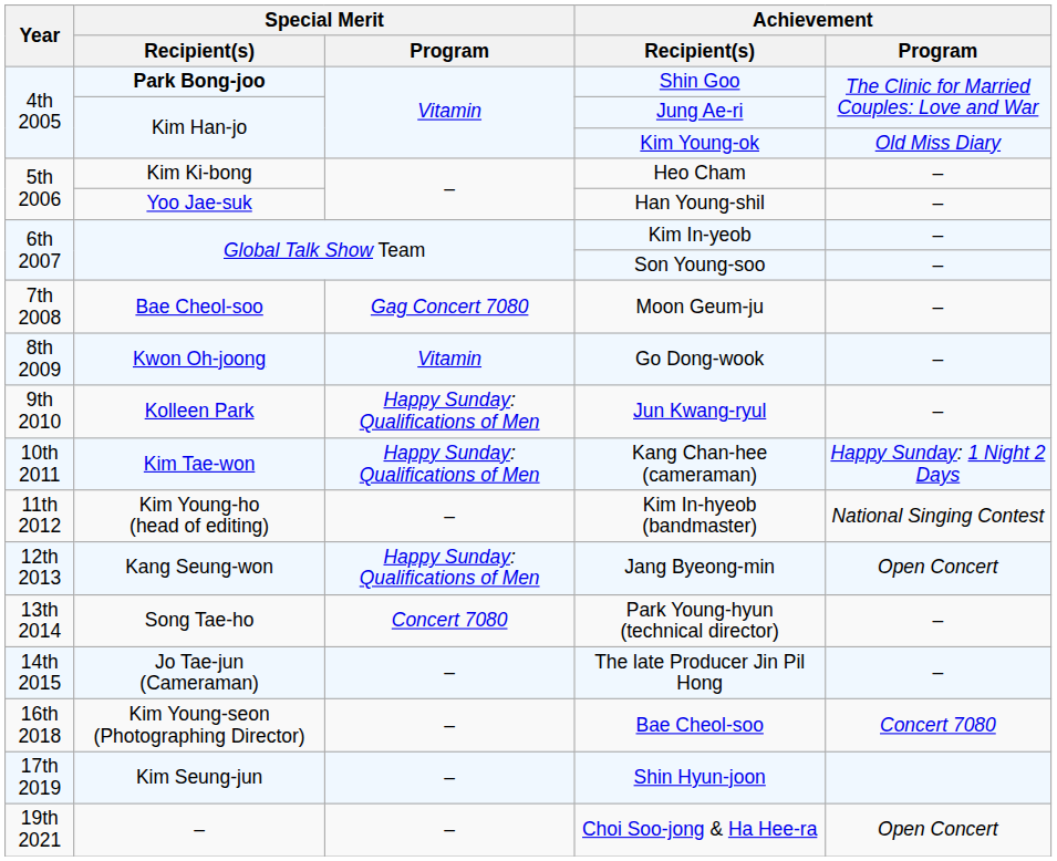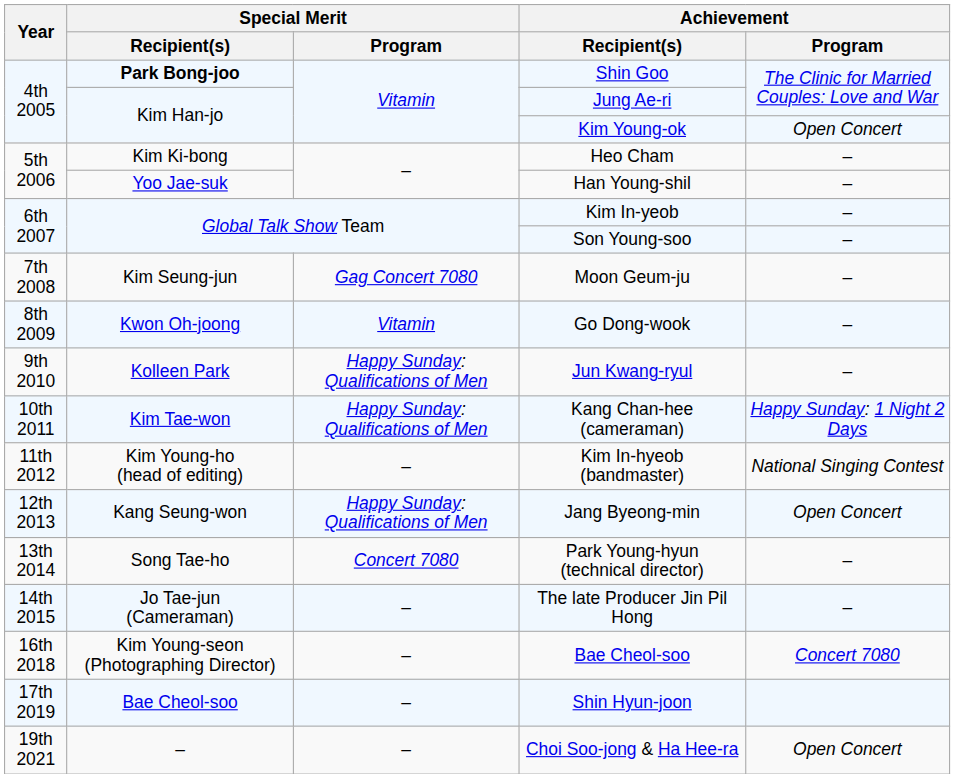Kim Young-ok | Achievement / Program: Old Miss Diary -> Open Concert
Moon Geum-ju | Special Merit / Recipient(s): Bae Cheol-soo -> Kim Seung-jun
Shin Hyun-joon | Special Merit / Recipient(s): Kim Seung-jun -> Bae Cheol-soo
